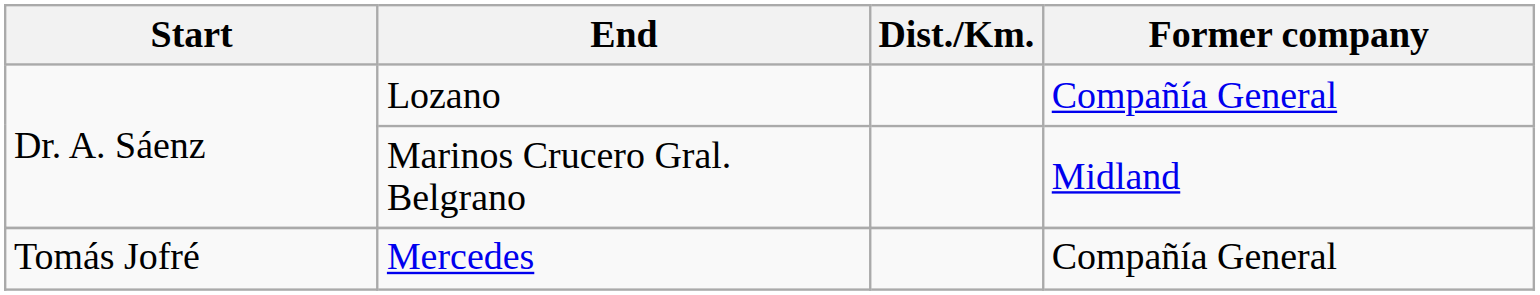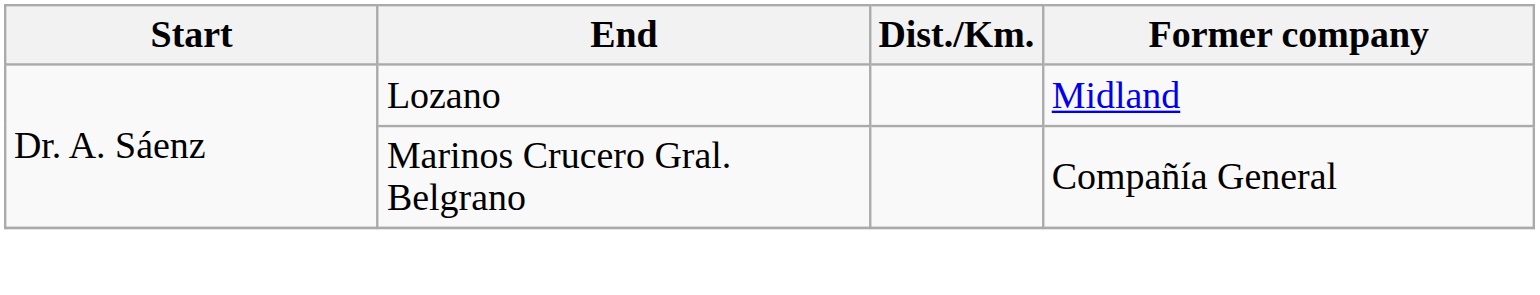Lozano | Former company: Compañía General -> Midland
Marinos Crucero Gral. Belgrano | Former company: Midland -> Compañía General
- row: Tomás Jofré | Mercedes | Compañía General
